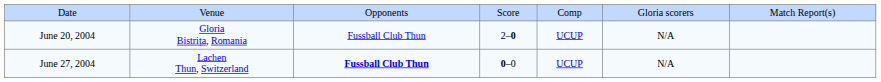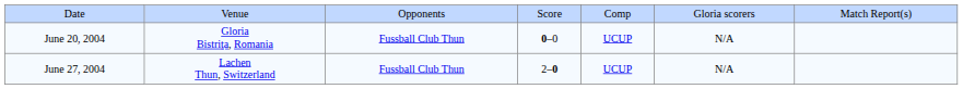June 20, 2004 | column 4: 2–0 -> 0–0
June 27, 2004 | column 3: bold -> normal
June 27, 2004 | column 4: 0–0 -> 2–0
